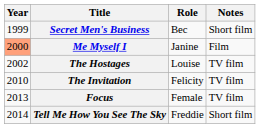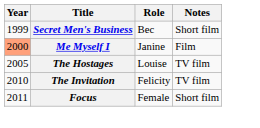The Hostages | Year: 2002 -> 2005
Focus | Year: 2013 -> 2011
Focus | Notes: TV film -> Short film
- row: 2014 | Tell Me How You See The Sky | Freddie | Short film
